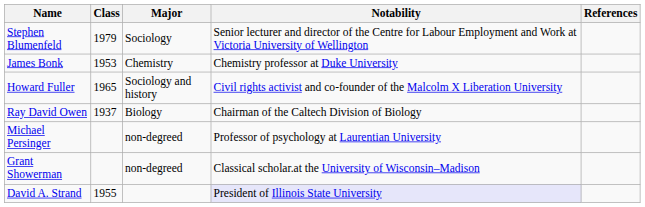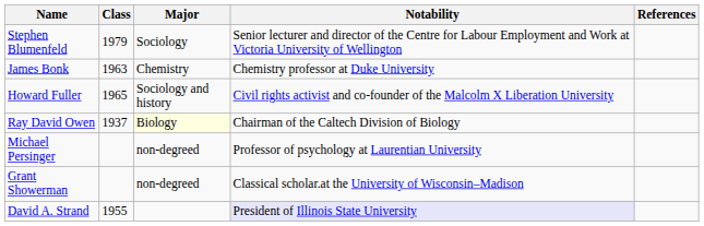James Bonk | Class: 1953 -> 1963
Ray David Owen | Major: no background -> lightyellow background
